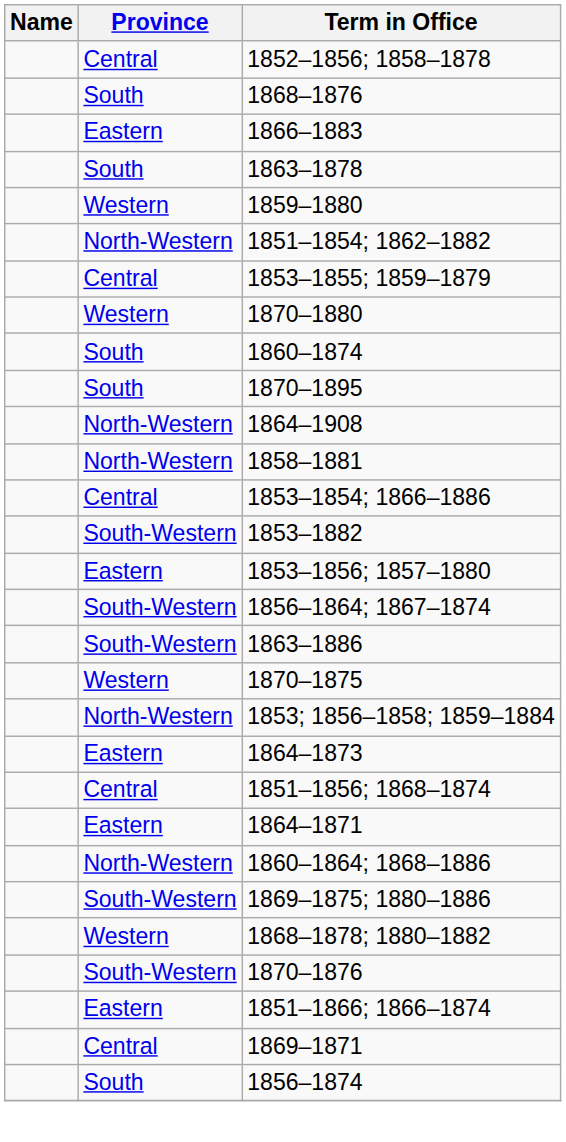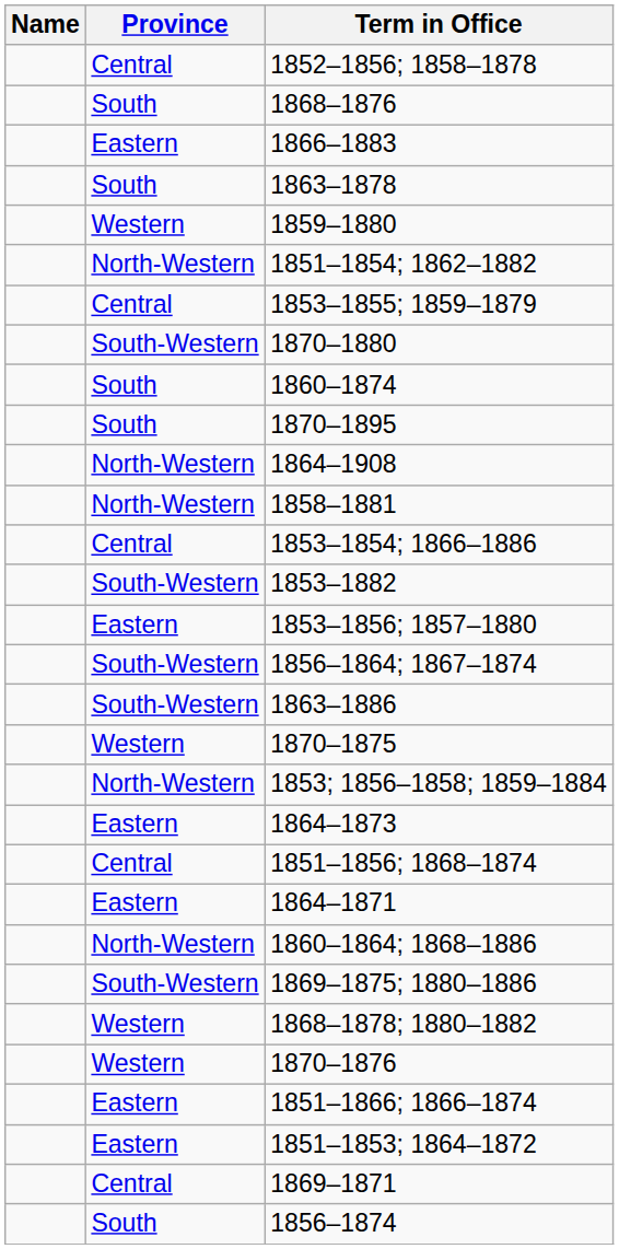1870–1880 | Province: Western -> South-Western
1870–1876 | Province: South-Western -> Western
+ row: Eastern | 1851–1853; 1864–1872
